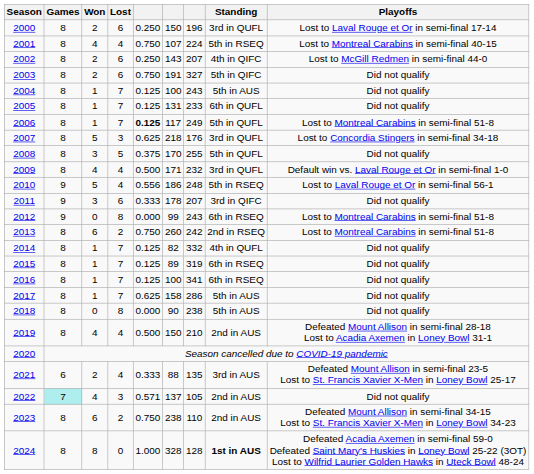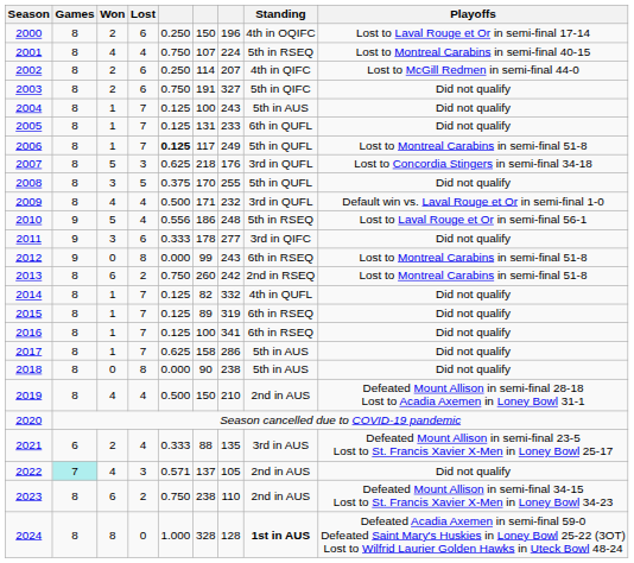2000 | Standing: 3rd in QUFL -> 4th in OQIFC
2002 | column 6: 143 -> 114
2011 | column 7: 207 -> 277
